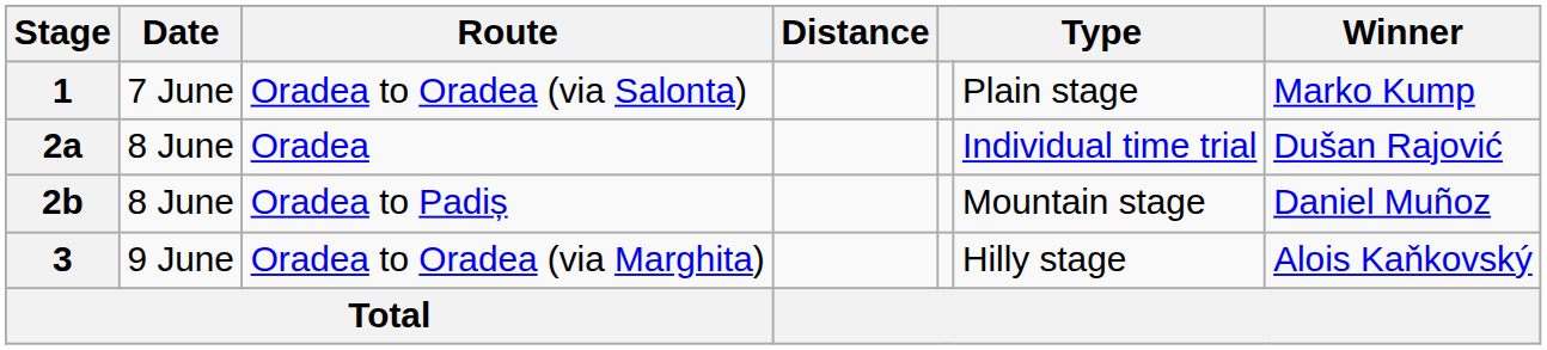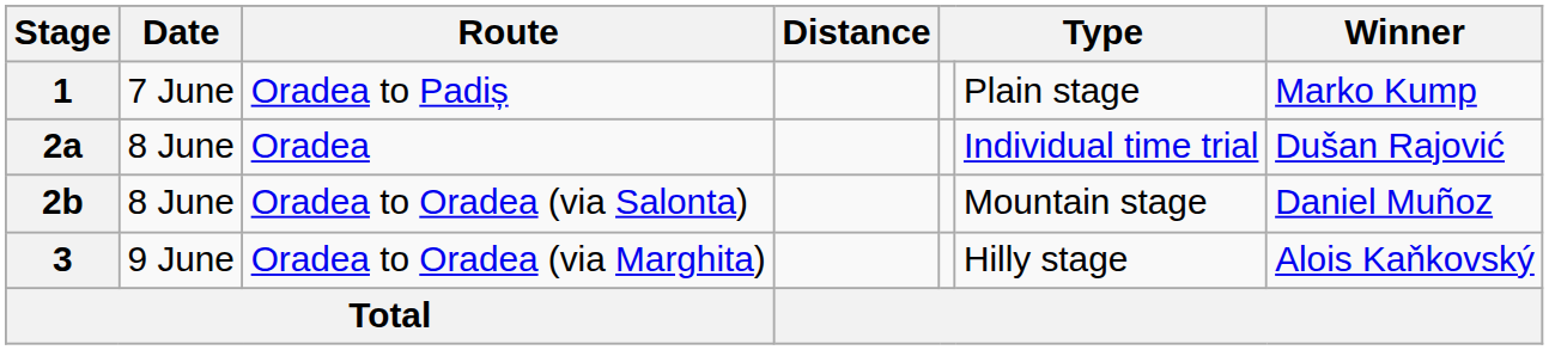1 | Route: Oradea to Oradea (via Salonta) -> Oradea to Padiș
2b | Route: Oradea to Padiș -> Oradea to Oradea (via Salonta)
